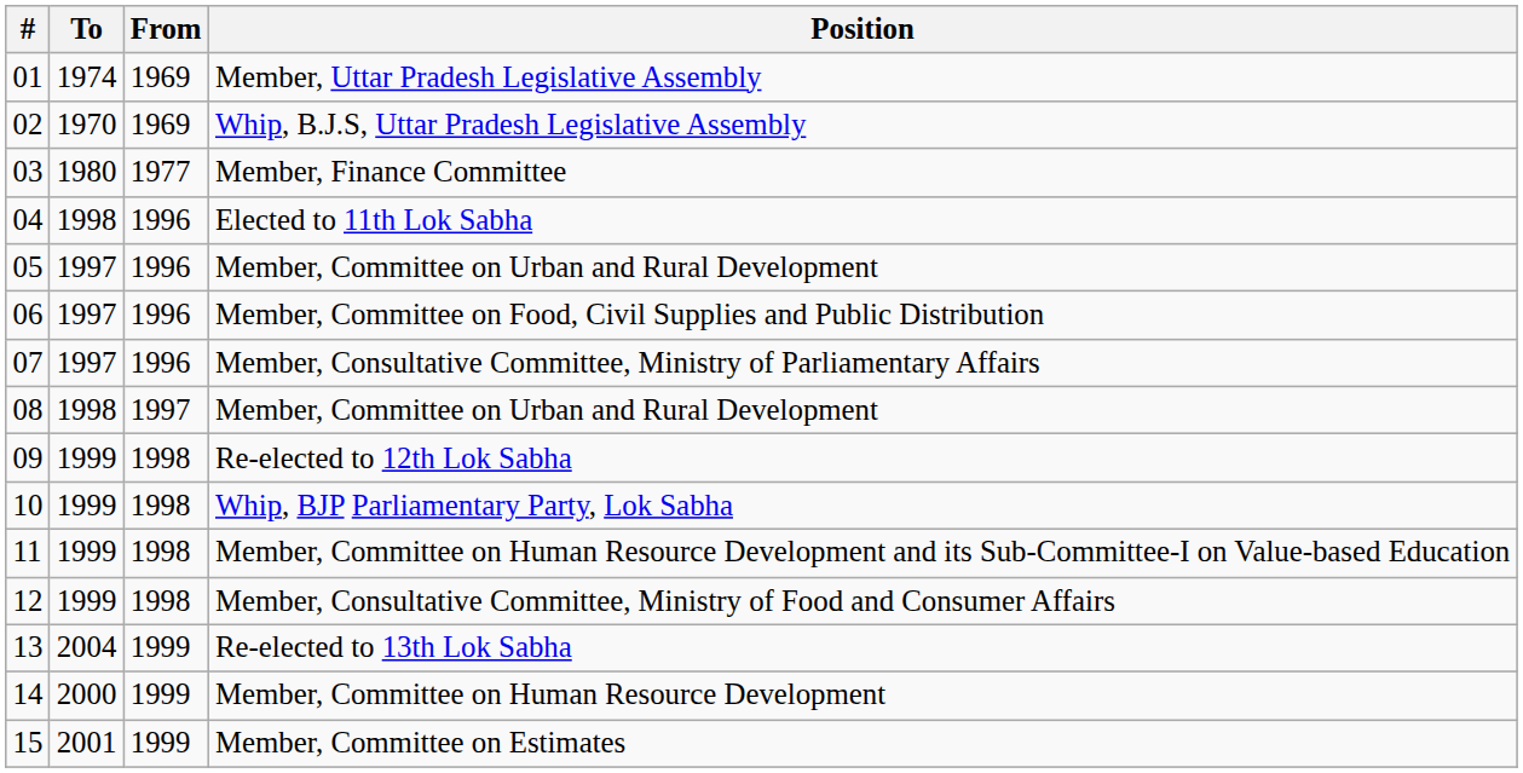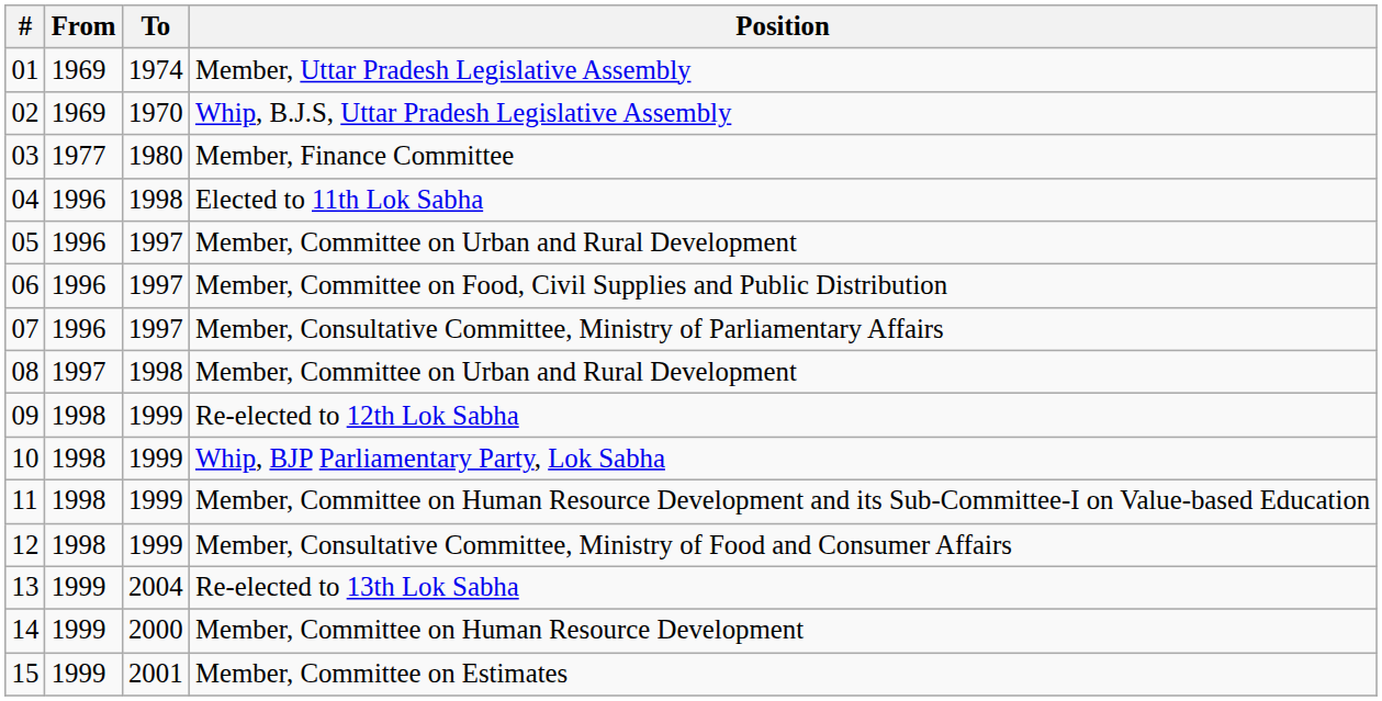columns swapped: From <-> To
